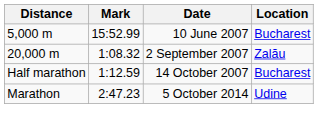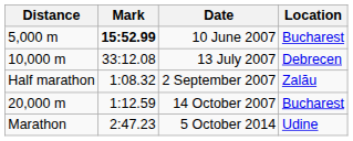10 June 2007 | Mark: normal -> bold
+ row: 10,000 m | 33:12.08 | 13 July 2007 | Debrecen
2 September 2007 | Distance: 20,000 m -> Half marathon
14 October 2007 | Distance: Half marathon -> 20,000 m
